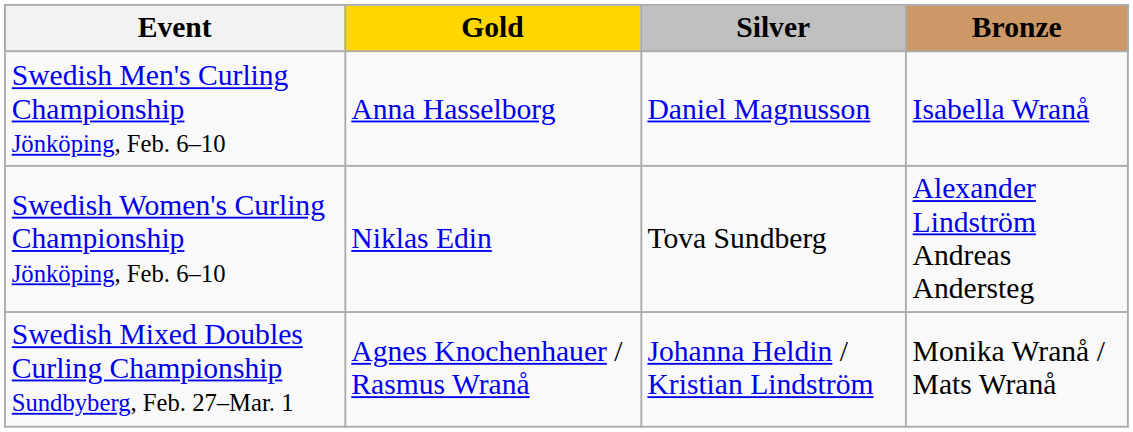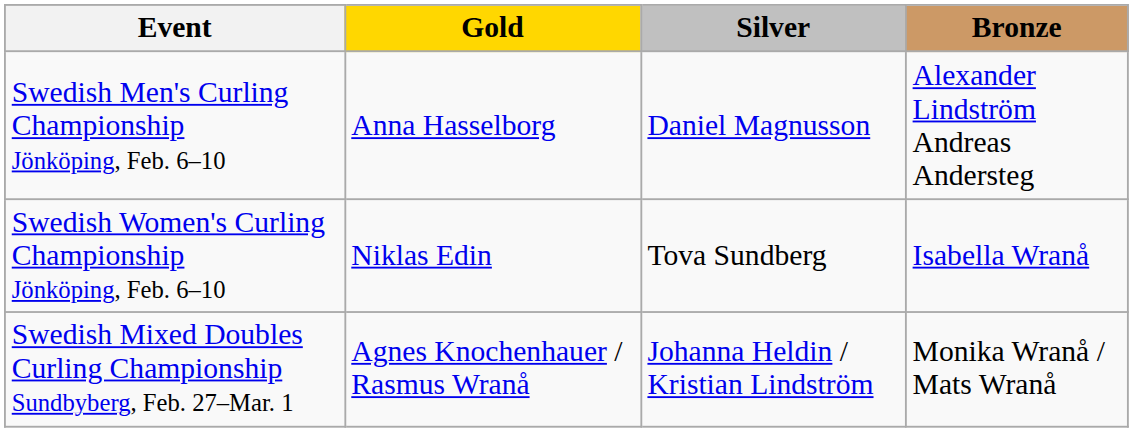Swedish Men's Curling Championship Jönköping, Feb. 6–10 | Bronze: Isabella Wranå -> Alexander Lindström Andreas Andersteg
Swedish Women's Curling Championship Jönköping, Feb. 6–10 | Bronze: Alexander Lindström Andreas Andersteg -> Isabella Wranå
